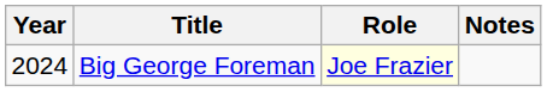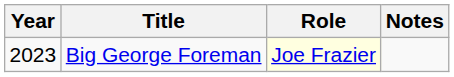Big George Foreman | Year: 2024 -> 2023
